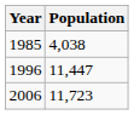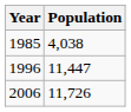2006 | Population: 11,723 -> 11,726
